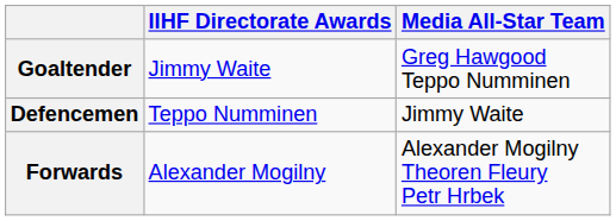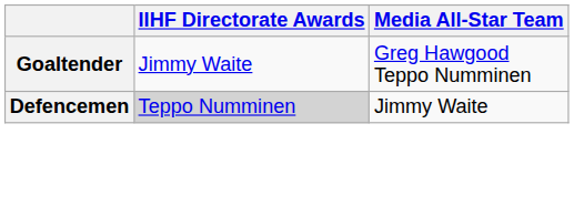Defencemen | IIHF Directorate Awards: no background -> lightgrey background
- row: Forwards | Alexander Mogilny | Alexander Mogilny Theoren Fleury Petr Hrbek
